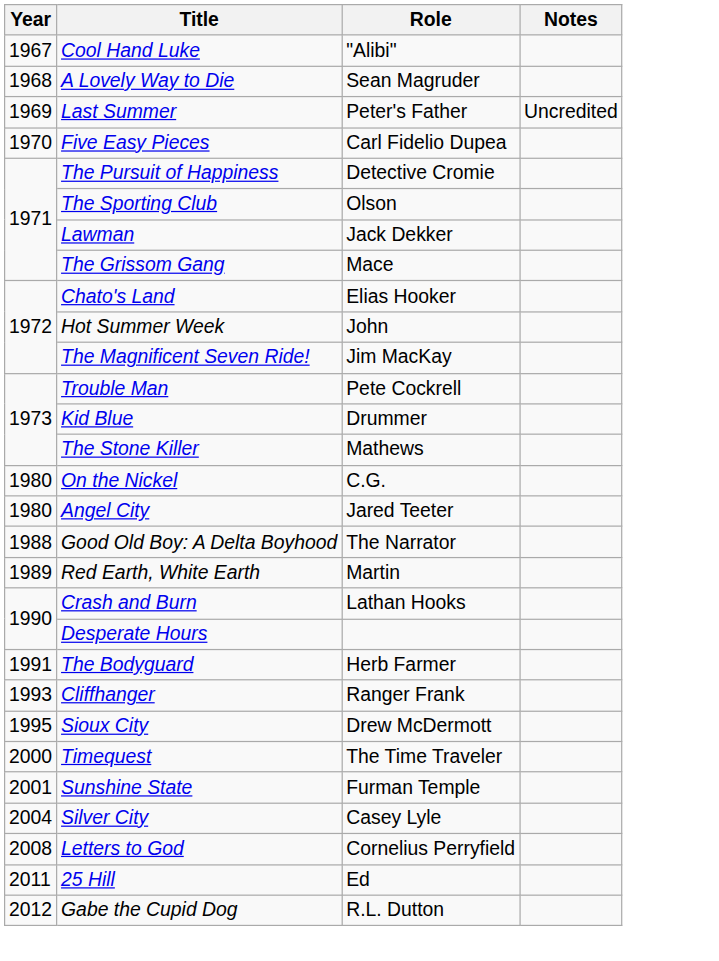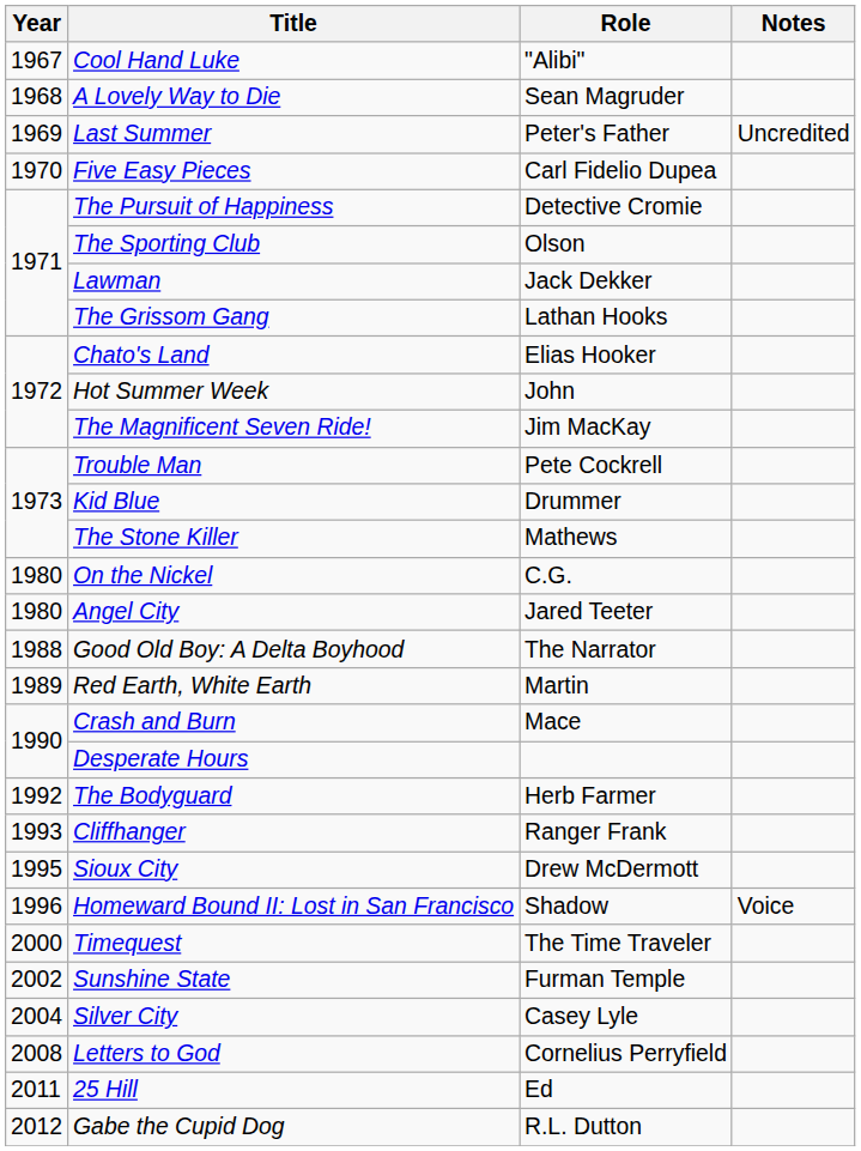The Grissom Gang | Role: Mace -> Lathan Hooks
Crash and Burn | Role: Lathan Hooks -> Mace
The Bodyguard | Year: 1991 -> 1992
+ row: 1996 | Homeward Bound II: Lost in San Francisco | Shadow | Voice
Sunshine State | Year: 2001 -> 2002
